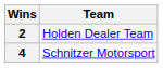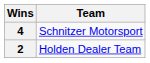rows swapped: 4 <-> 2
